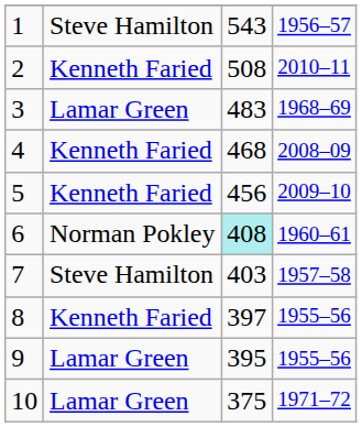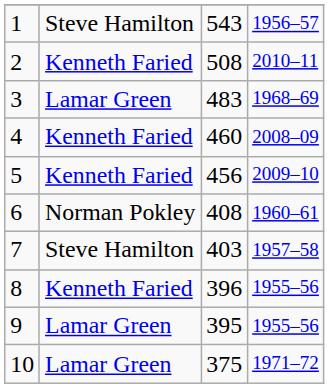4 | column 3: 468 -> 460
6 | column 3: paleturquoise background -> no background
8 | column 3: 397 -> 396
